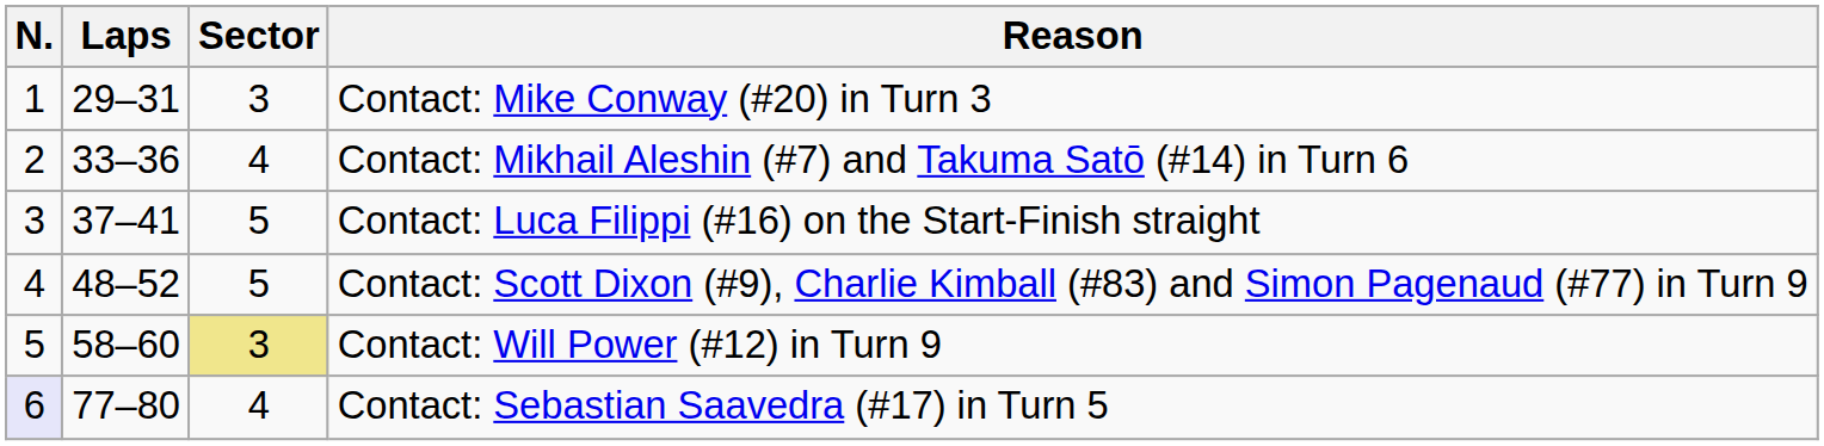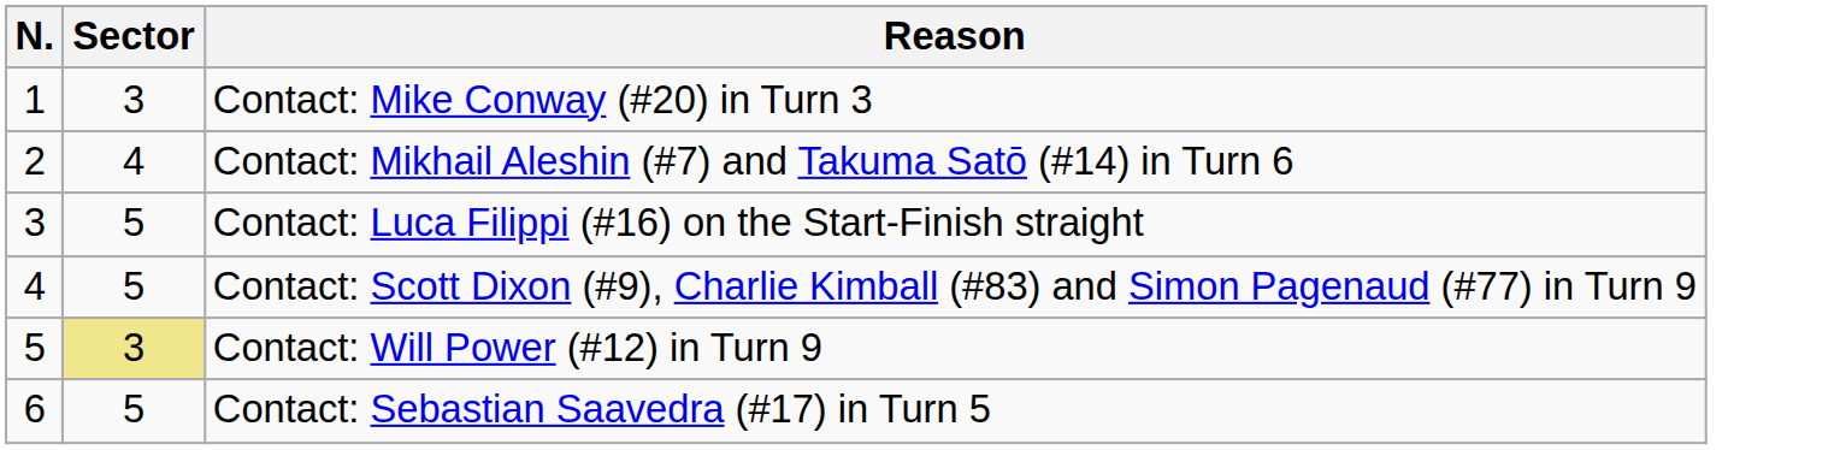- column: Laps | 29–31 | 33–36 | 37–41 | 48–52 | 58–60 | 77–80
Contact: Sebastian Saavedra (#17) in Turn 5 | N.: lavender background -> no background
Contact: Sebastian Saavedra (#17) in Turn 5 | Sector: 4 -> 5
